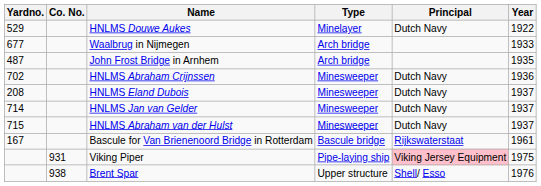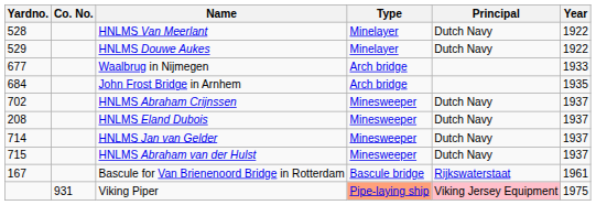+ row: 528 | HNLMS Van Meerlant | Minelayer | Dutch Navy | 1922
John Frost Bridge in Arnhem | Yardno.: 487 -> 684
HNLMS Abraham Crijnssen | Year: 1936 -> 1937
Viking Piper | Type: no background -> lightsalmon background
- row: 938 | Brent Spar | Upper structure | Shell/ Esso | 1976
